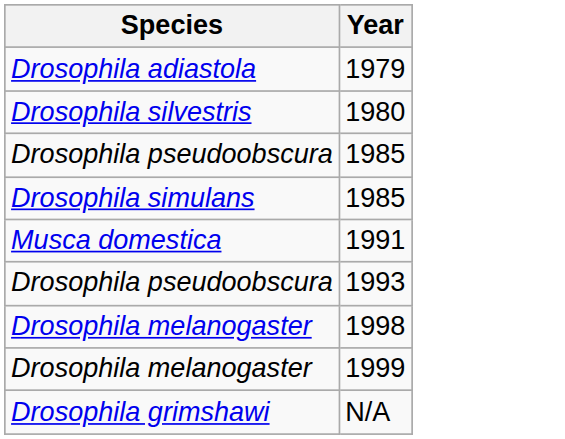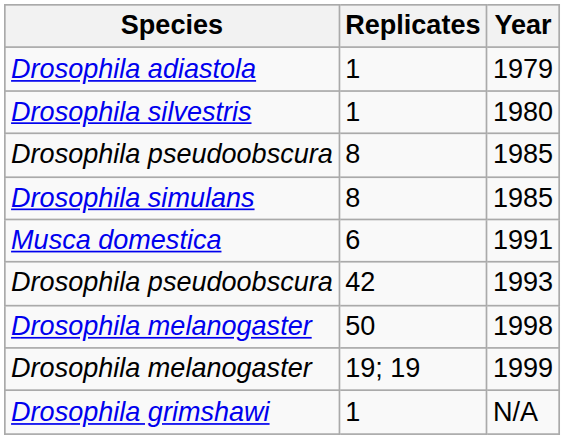+ column: Replicates | 1 | 1 | 8 | 8 | 6 | 42 | 50 | 19; 19 | 1
